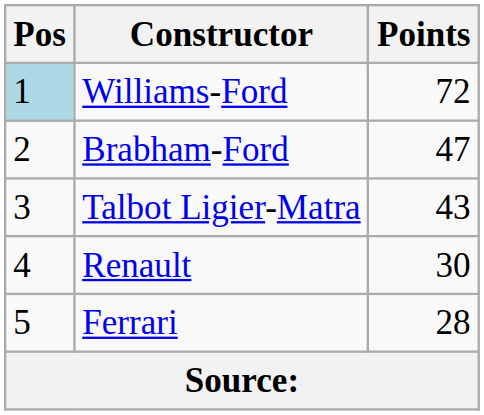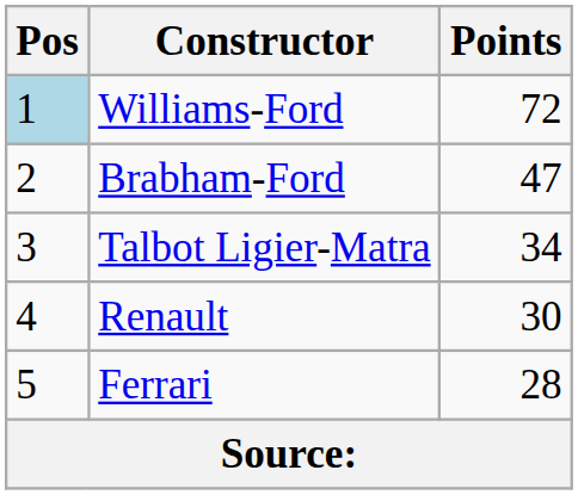Talbot Ligier-Matra | Points: 43 -> 34
